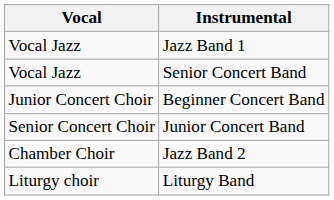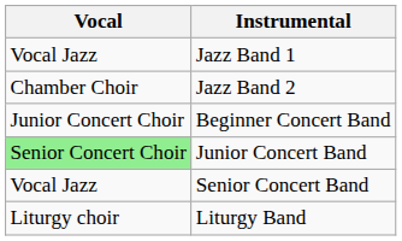rows swapped: Jazz Band 2 <-> Senior Concert Band
Junior Concert Band | Vocal: no background -> lightgreen background
